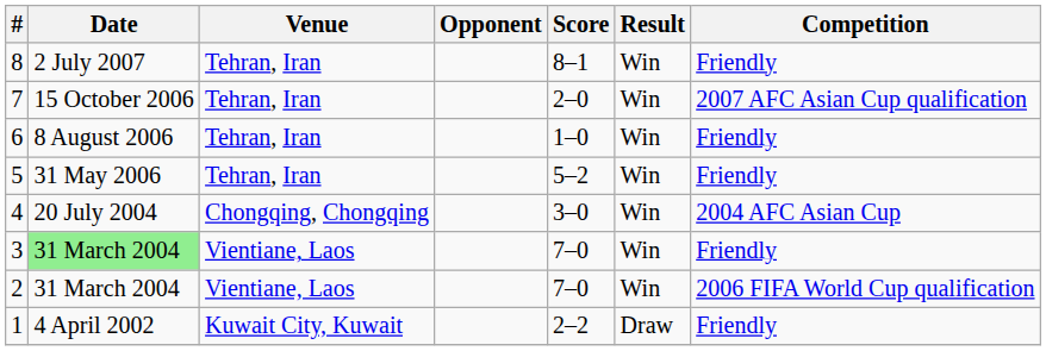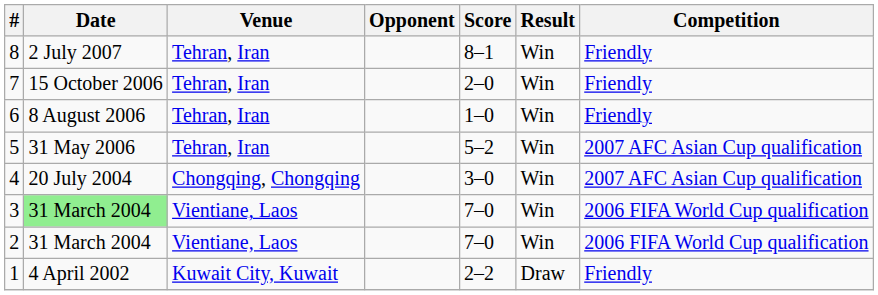7 | Competition: 2007 AFC Asian Cup qualification -> Friendly
5 | Competition: Friendly -> 2007 AFC Asian Cup qualification
4 | Competition: 2004 AFC Asian Cup -> 2007 AFC Asian Cup qualification
3 | Competition: Friendly -> 2006 FIFA World Cup qualification
